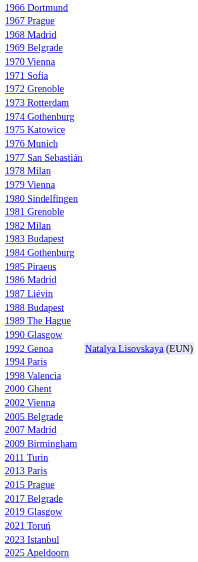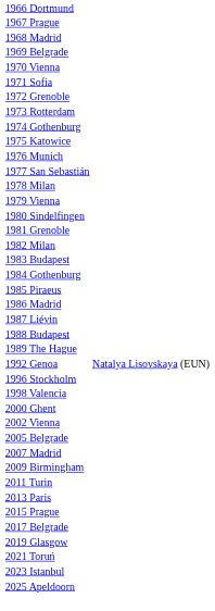- row: 1990 Glasgow
1992 Genoa | column 2: lavender background -> no background
- row: 1994 Paris
+ row: 1996 Stockholm
